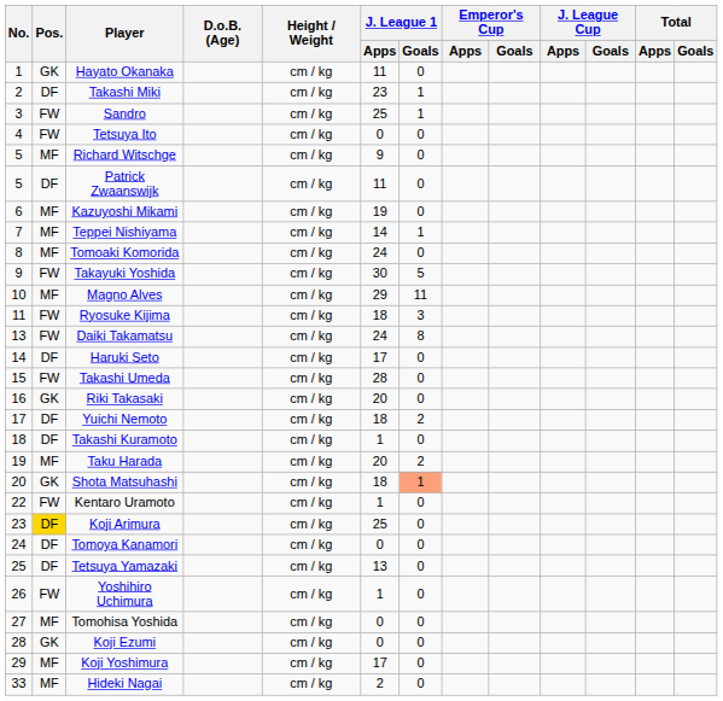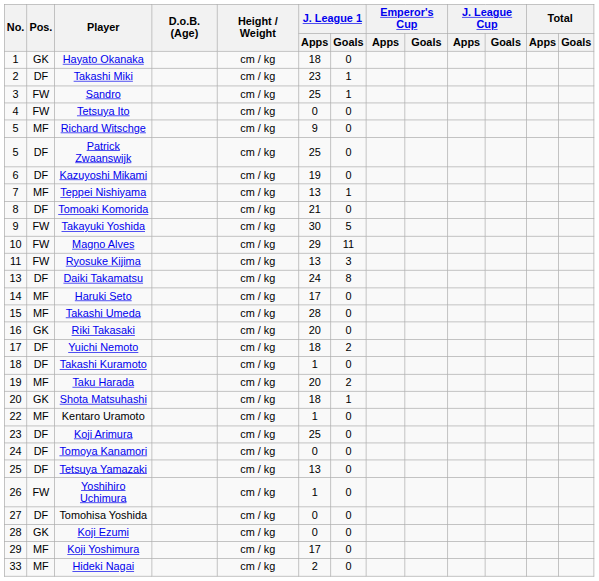Hayato Okanaka | J. League 1 / Apps: 11 -> 18
Patrick Zwaanswijk | J. League 1 / Apps: 11 -> 25
Kazuyoshi Mikami | Pos.: MF -> DF
Teppei Nishiyama | J. League 1 / Apps: 14 -> 13
Tomoaki Komorida | Pos.: MF -> DF
Tomoaki Komorida | J. League 1 / Apps: 24 -> 21
Magno Alves | Pos.: MF -> FW
Ryosuke Kijima | J. League 1 / Apps: 18 -> 13
Daiki Takamatsu | Pos.: FW -> DF
Haruki Seto | Pos.: DF -> MF
Takashi Umeda | Pos.: FW -> MF
Shota Matsuhashi | J. League 1 / Goals: lightsalmon background -> no background
Kentaro Uramoto | Pos.: FW -> MF
Koji Arimura | Pos.: gold background -> no background
Tomohisa Yoshida | Pos.: MF -> DF
